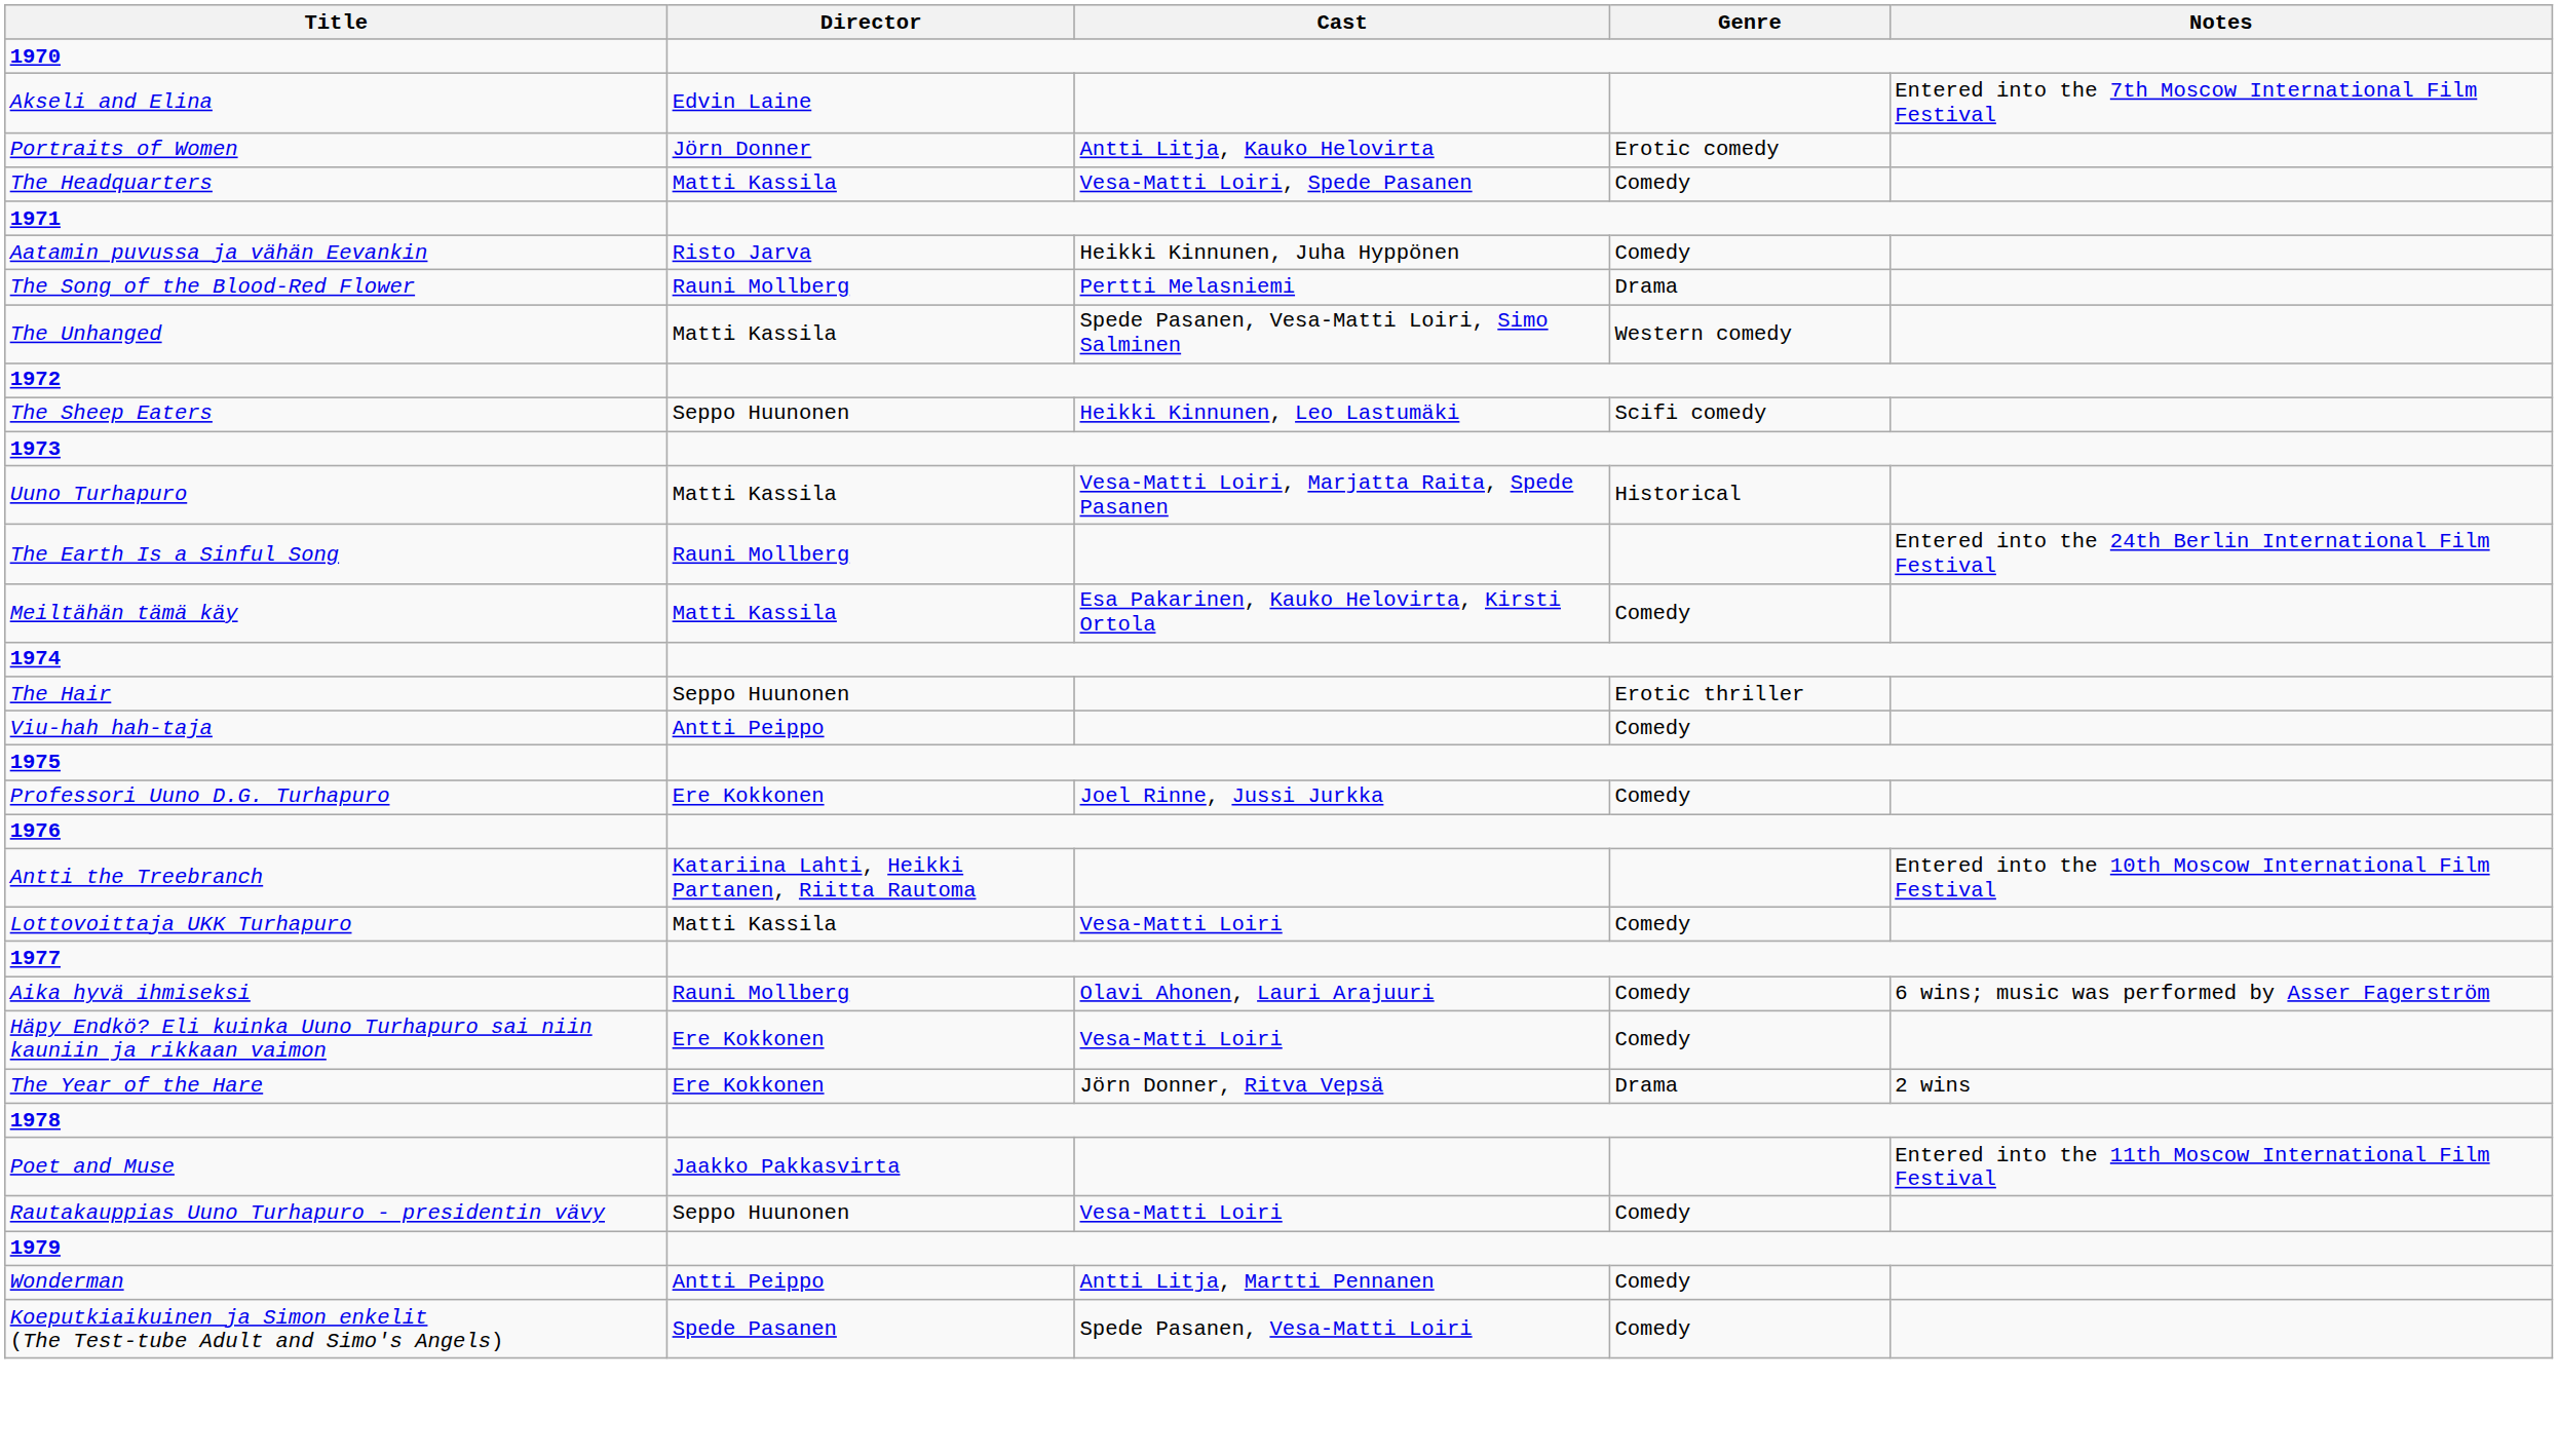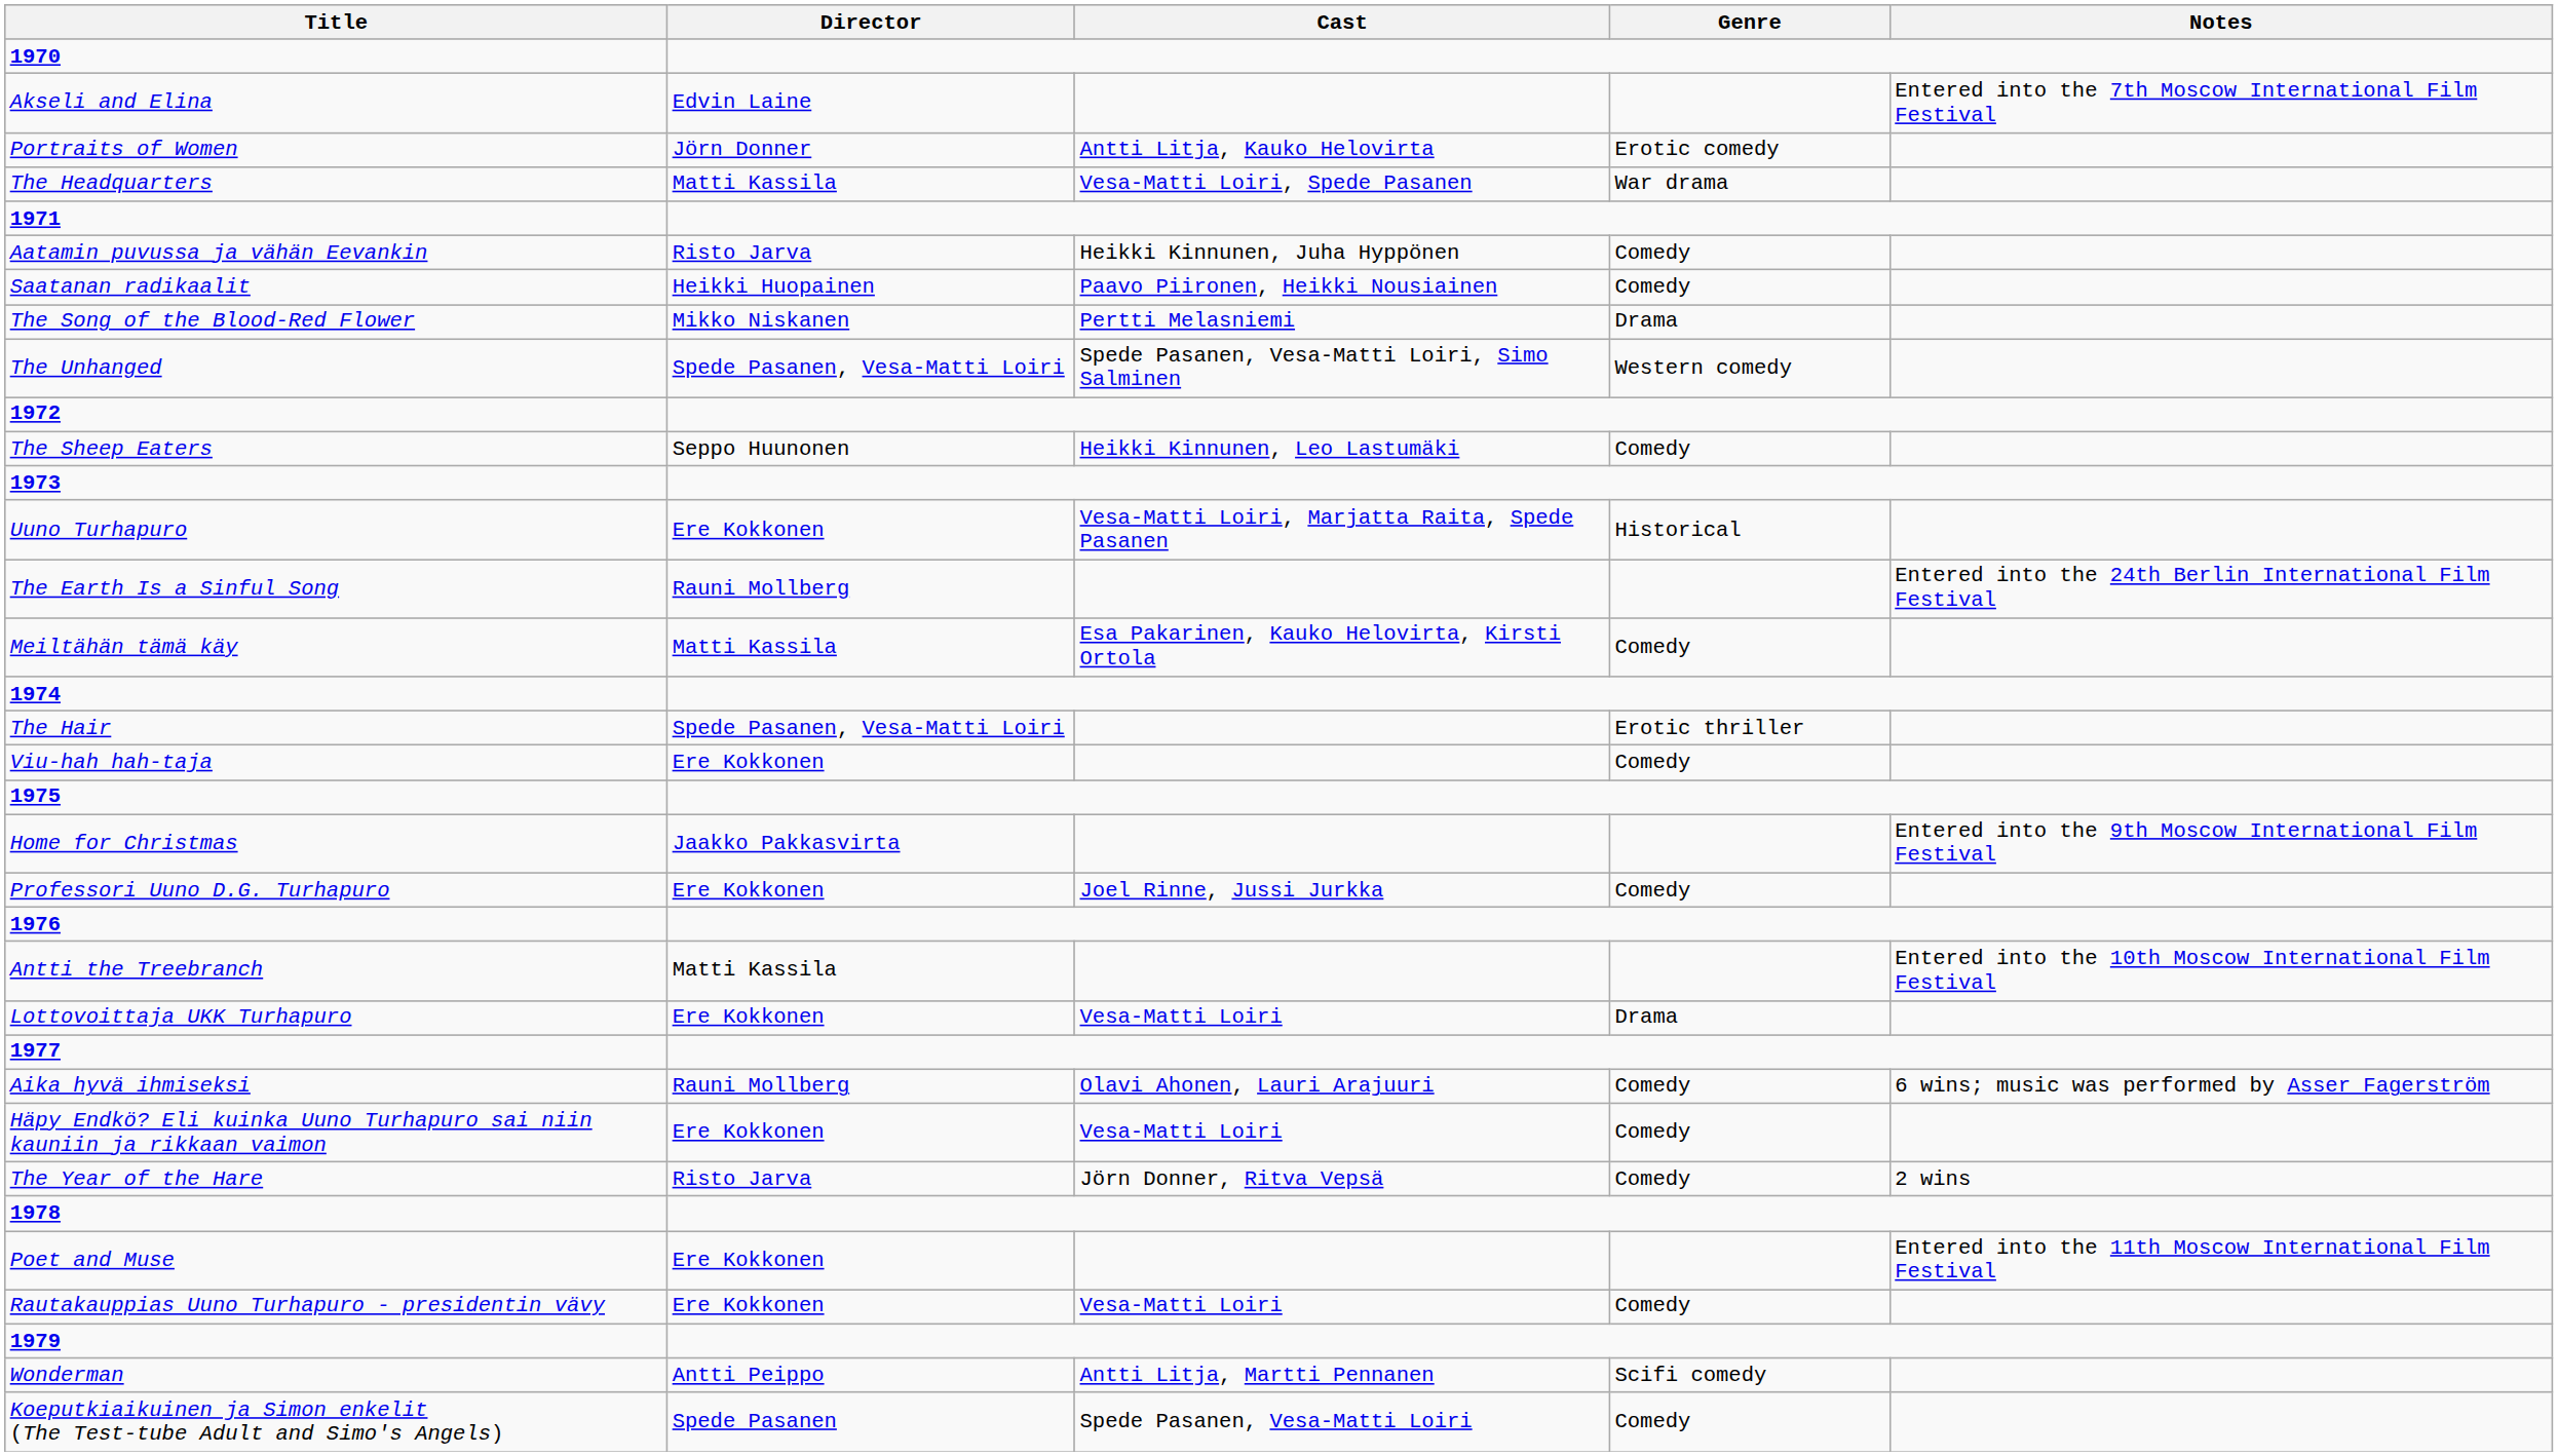The Headquarters | Genre: Comedy -> War drama
+ row: Saatanan radikaalit | Heikki Huopainen | Paavo Piironen, Heikki Nousiainen | Comedy
The Song of the Blood-Red Flower | Director: Rauni Mollberg -> Mikko Niskanen
The Unhanged | Director: Matti Kassila -> Spede Pasanen, Vesa-Matti Loiri
The Sheep Eaters | Genre: Scifi comedy -> Comedy
Uuno Turhapuro | Director: Matti Kassila -> Ere Kokkonen
The Hair | Director: Seppo Huunonen -> Spede Pasanen, Vesa-Matti Loiri
Viu-hah hah-taja | Director: Antti Peippo -> Ere Kokkonen
+ row: Home for Christmas | Jaakko Pakkasvirta | Entered into the 9th Moscow International Film Festival
Antti the Treebranch | Director: Katariina Lahti, Heikki Partanen, Riitta Rautoma -> Matti Kassila
Lottovoittaja UKK Turhapuro | Director: Matti Kassila -> Ere Kokkonen
Lottovoittaja UKK Turhapuro | Genre: Comedy -> Drama
The Year of the Hare | Director: Ere Kokkonen -> Risto Jarva
The Year of the Hare | Genre: Drama -> Comedy
Poet and Muse | Director: Jaakko Pakkasvirta -> Ere Kokkonen
Rautakauppias Uuno Turhapuro - presidentin vävy | Director: Seppo Huunonen -> Ere Kokkonen
Wonderman | Genre: Comedy -> Scifi comedy
